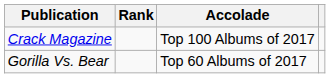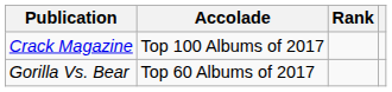columns swapped: Accolade <-> Rank
